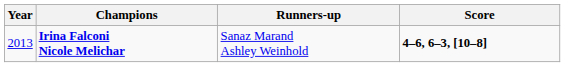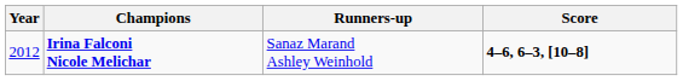Irina Falconi Nicole Melichar | Year: 2013 -> 2012
